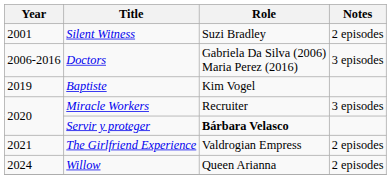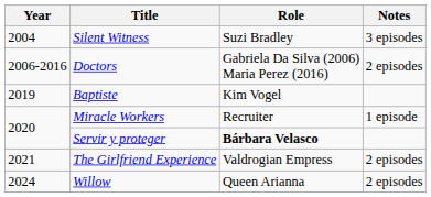Silent Witness | Year: 2001 -> 2004
Silent Witness | Notes: 2 episodes -> 3 episodes
Doctors | Notes: 3 episodes -> 2 episodes
Miracle Workers | Notes: 3 episodes -> 1 episode
